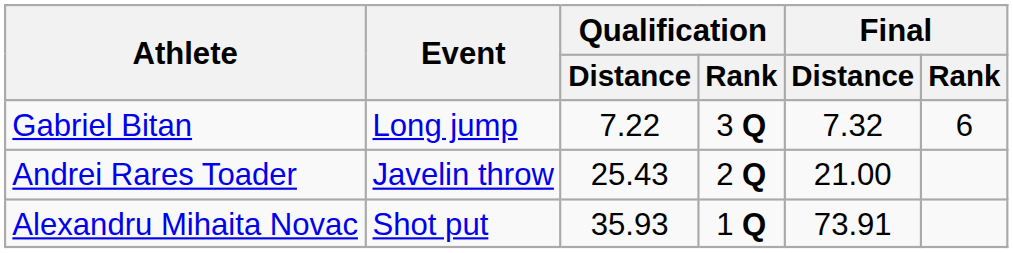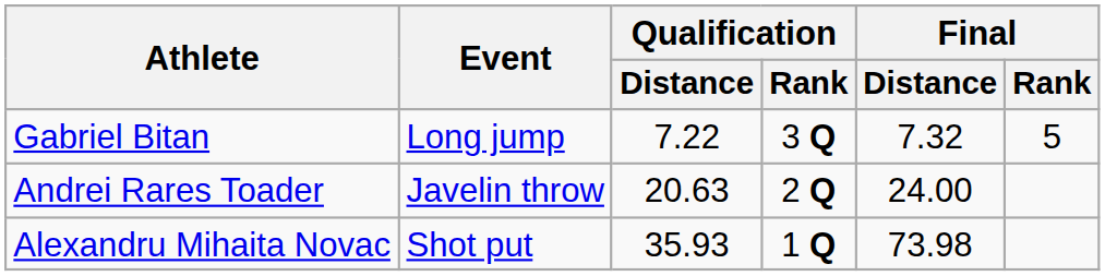Gabriel Bitan | Final / Rank: 6 -> 5
Andrei Rares Toader | Qualification / Distance: 25.43 -> 20.63
Andrei Rares Toader | Final / Distance: 21.00 -> 24.00
Alexandru Mihaita Novac | Final / Distance: 73.91 -> 73.98
